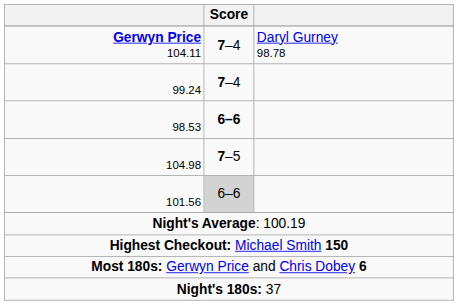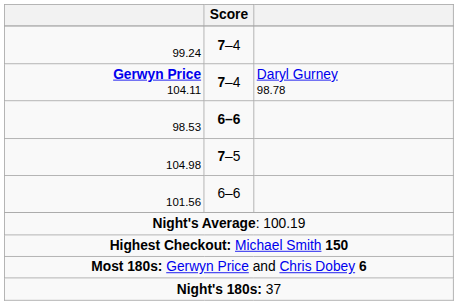rows swapped: 99.24 <-> Gerwyn Price 104.11
101.56 | Score: lightgrey background -> no background
